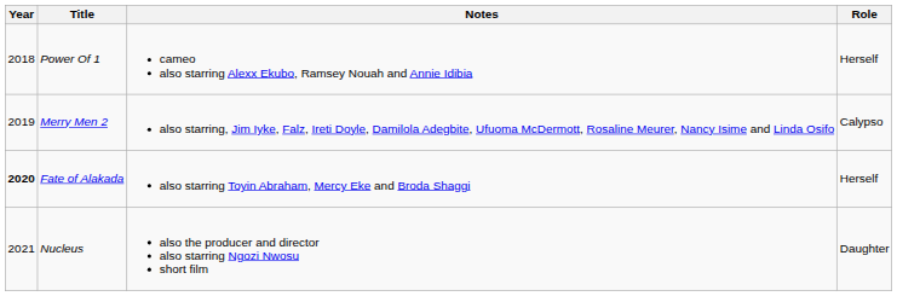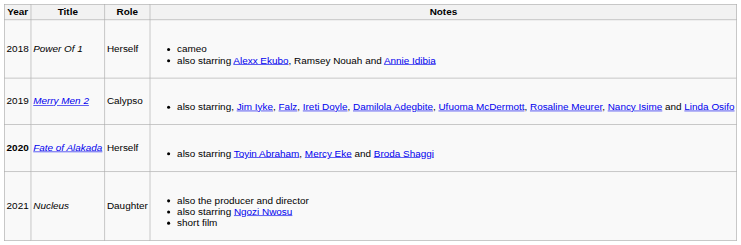columns swapped: Role <-> Notes
